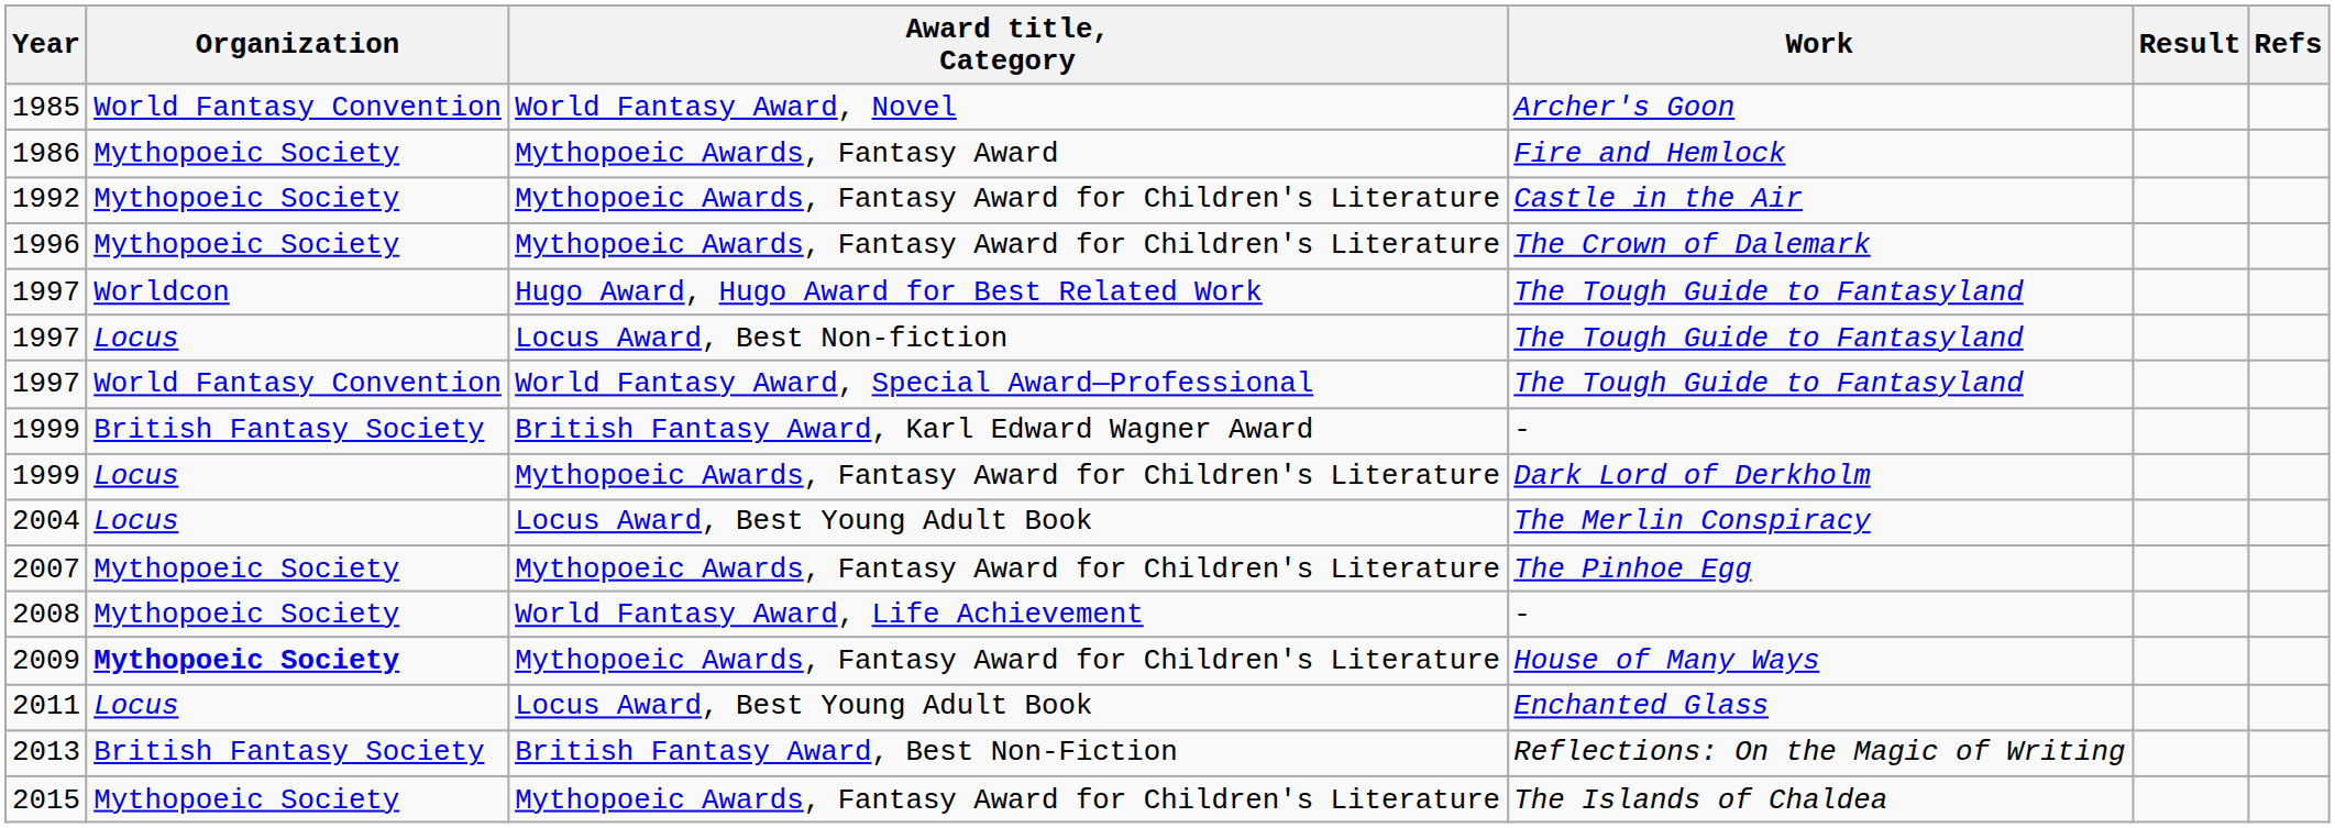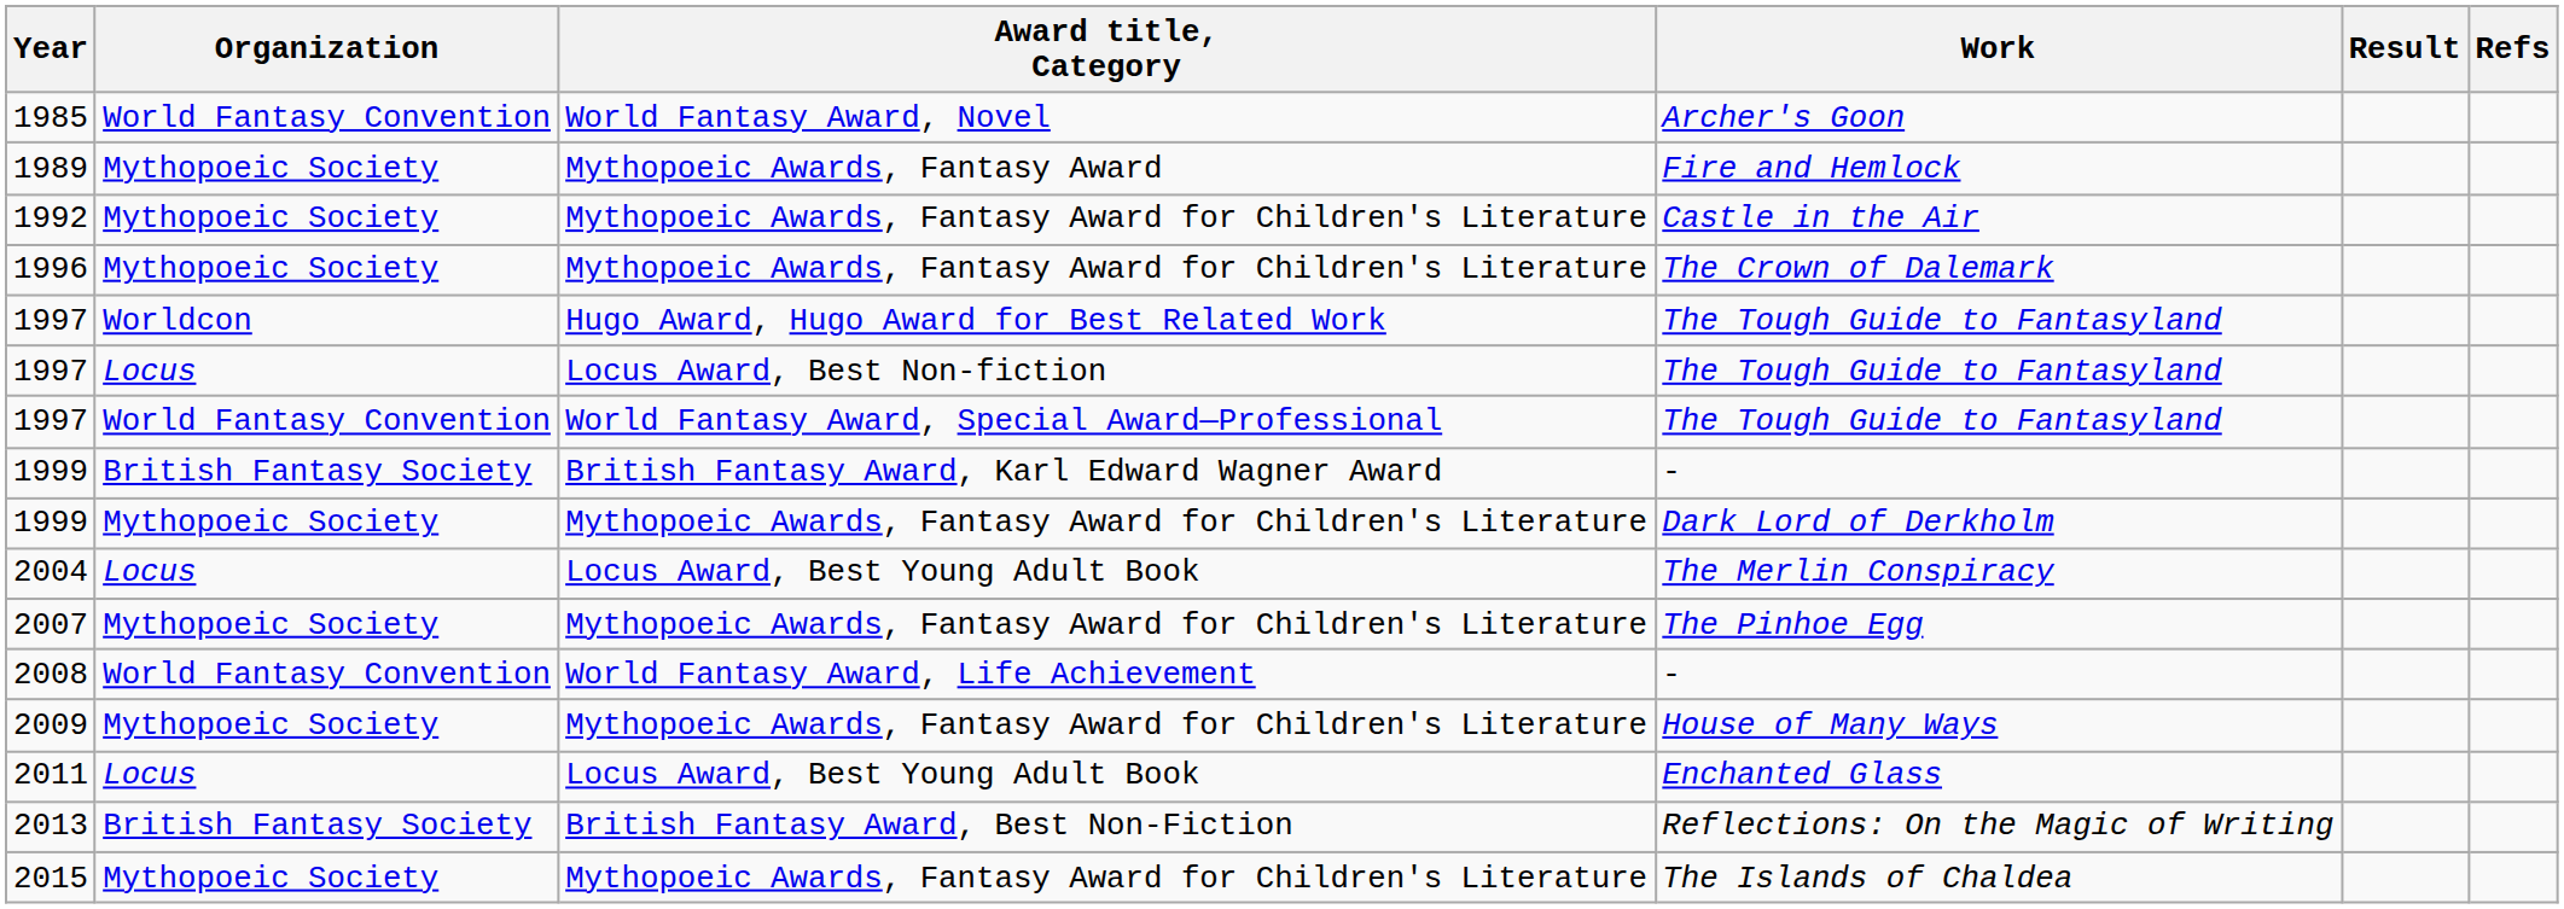Fire and Hemlock | Year: 1986 -> 1989
Dark Lord of Derkholm | Organization: Locus -> Mythopoeic Society
World Fantasy Award, Life Achievement / - | Organization: Mythopoeic Society -> World Fantasy Convention
House of Many Ways | Organization: bold -> normal
